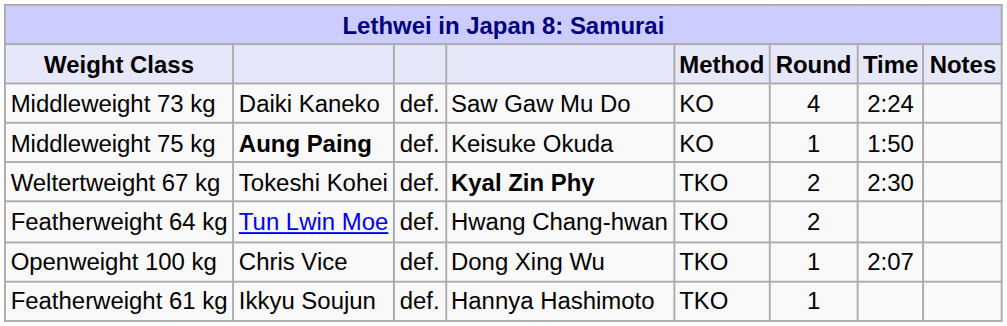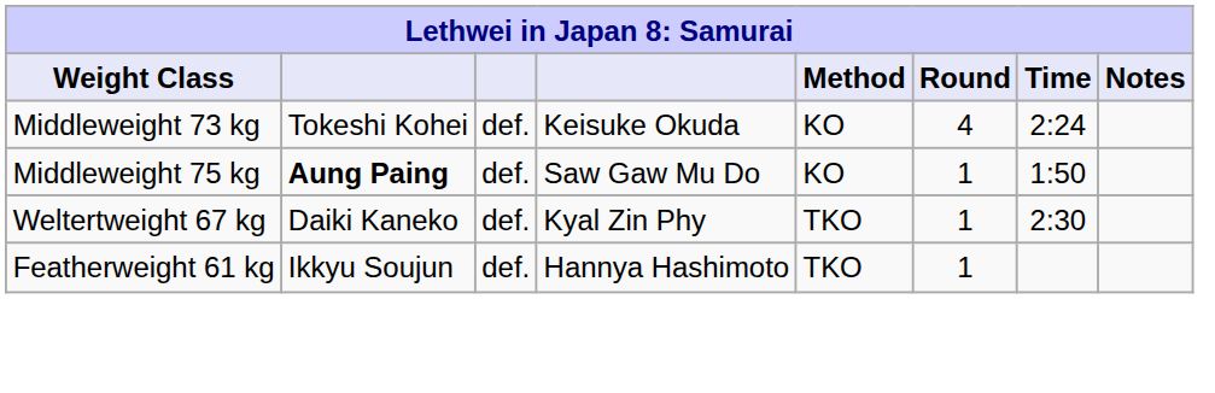Middleweight 73 kg | column 2: Daiki Kaneko -> Tokeshi Kohei
Middleweight 73 kg | column 4: Saw Gaw Mu Do -> Keisuke Okuda
Middleweight 75 kg | column 4: Keisuke Okuda -> Saw Gaw Mu Do
Weltertweight 67 kg | column 2: Tokeshi Kohei -> Daiki Kaneko
Weltertweight 67 kg | column 4: bold -> normal
Weltertweight 67 kg | Round: 2 -> 1
- row: Featherweight 64 kg | Tun Lwin Moe | def. | Hwang Chang-hwan | TKO | 2
- row: Openweight 100 kg | Chris Vice | def. | Dong Xing Wu | TKO | 1 | 2:07
